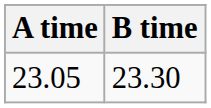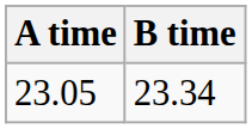23.05 | B time: 23.30 -> 23.34
